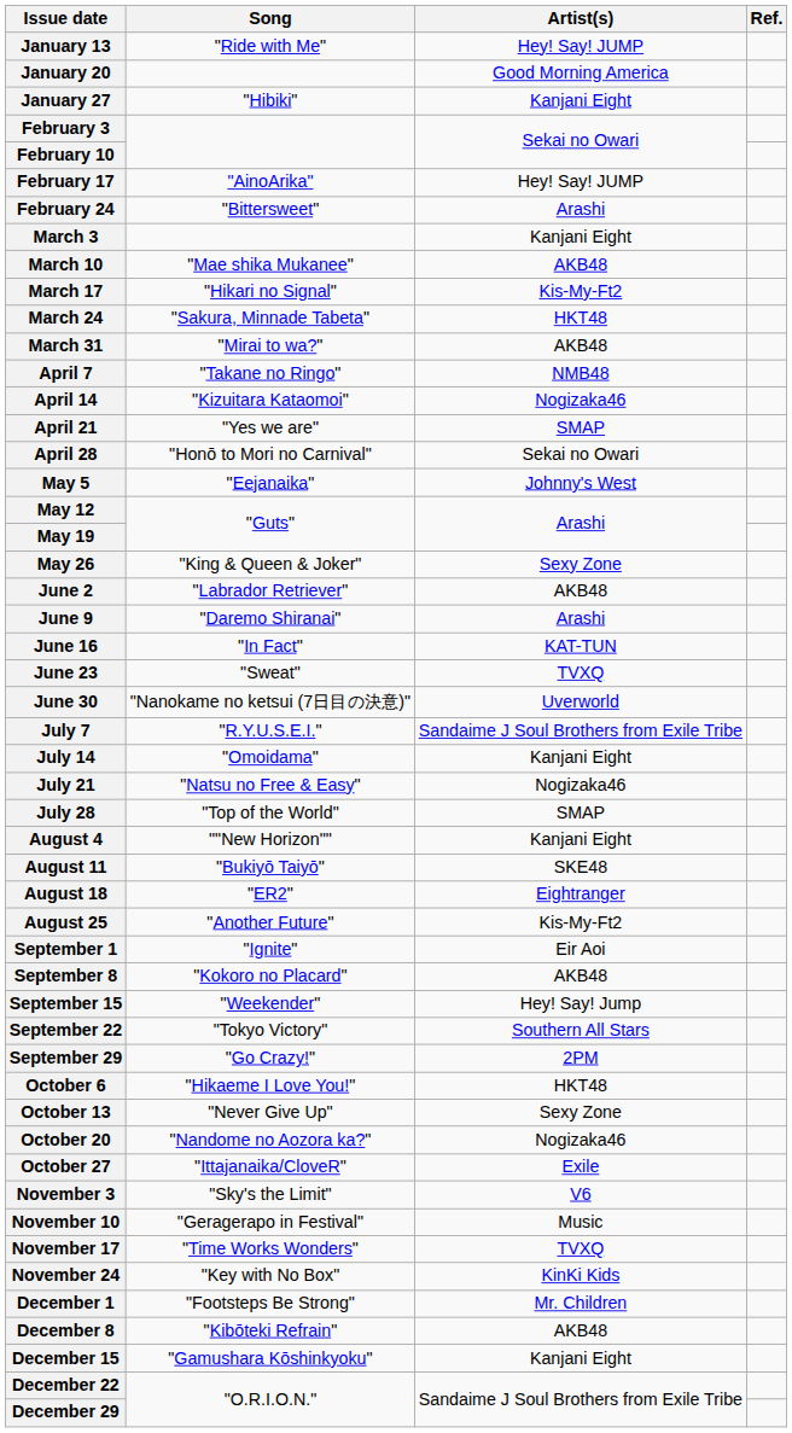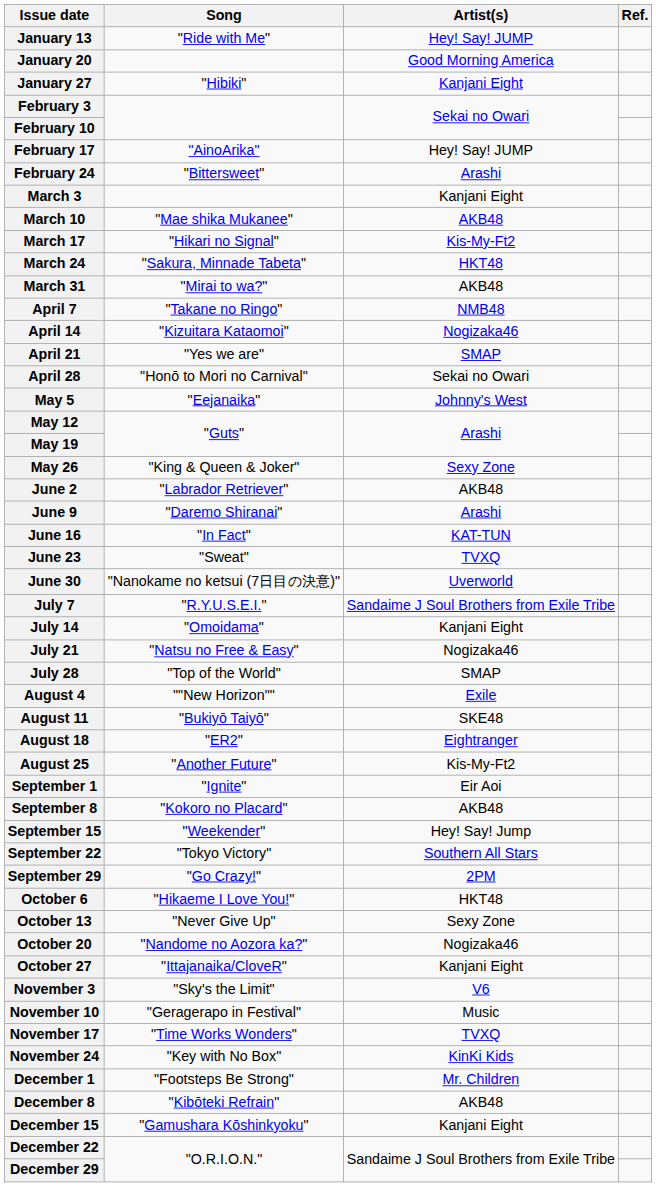August 4 | Artist(s): Kanjani Eight -> Exile
October 27 | Artist(s): Exile -> Kanjani Eight
